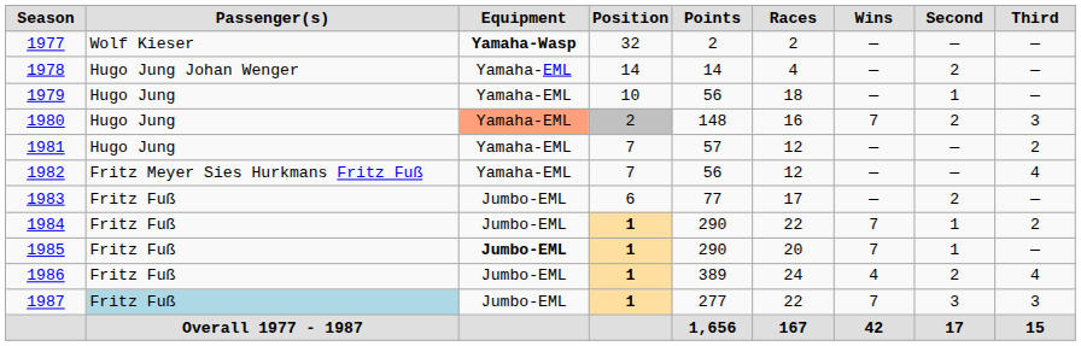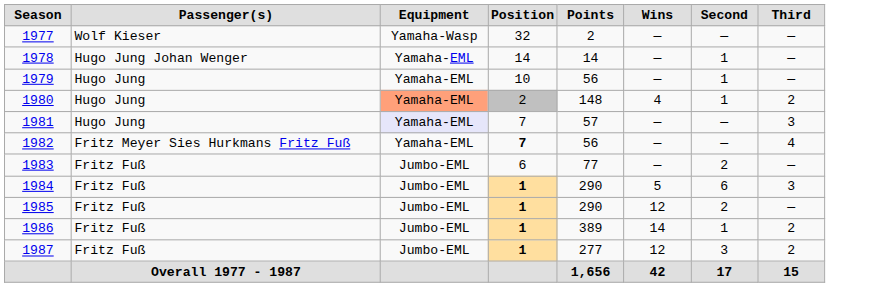- column: Races | 2 | 4 | 18 | 16 | 12 | 12 | 17 | 22 | 20 | 24 | 22 | 167
1977 | Equipment: bold -> normal
1978 | Second: 2 -> 1
1980 | Wins: 7 -> 4
1980 | Second: 2 -> 1
1980 | Third: 3 -> 2
1981 | Equipment: no background -> lavender background
1981 | Third: 2 -> 3
1982 | Position: normal -> bold
1984 | Wins: 7 -> 5
1984 | Second: 1 -> 6
1984 | Third: 2 -> 3
1985 | Equipment: bold -> normal
1985 | Wins: 7 -> 12
1985 | Second: 1 -> 2
1986 | Wins: 4 -> 14
1986 | Second: 2 -> 1
1986 | Third: 4 -> 2
1987 | Passenger(s): lightblue background -> no background
1987 | Wins: 7 -> 12
1987 | Third: 3 -> 2
